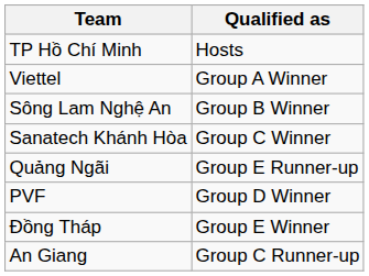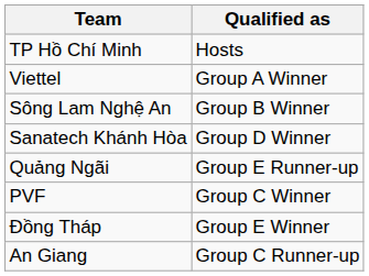Sanatech Khánh Hòa | Qualified as: Group C Winner -> Group D Winner
PVF | Qualified as: Group D Winner -> Group C Winner
